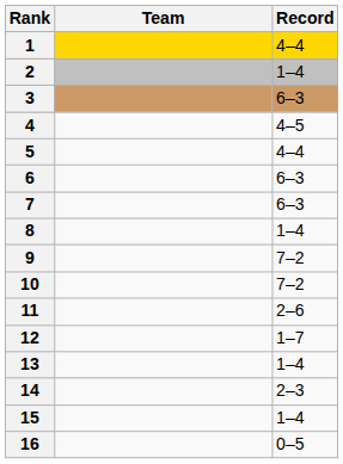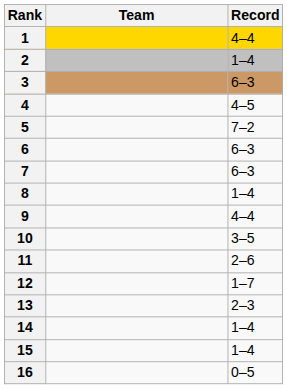5 | Record: 4–4 -> 7–2
9 | Record: 7–2 -> 4–4
10 | Record: 7–2 -> 3–5
13 | Record: 1–4 -> 2–3
14 | Record: 2–3 -> 1–4
